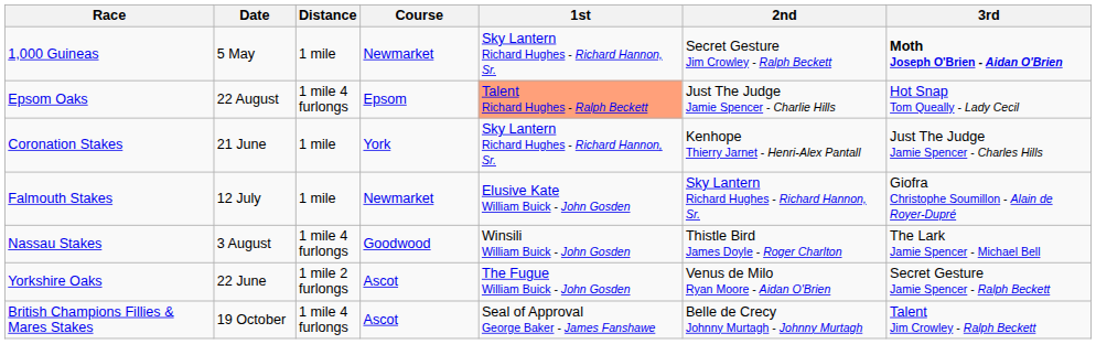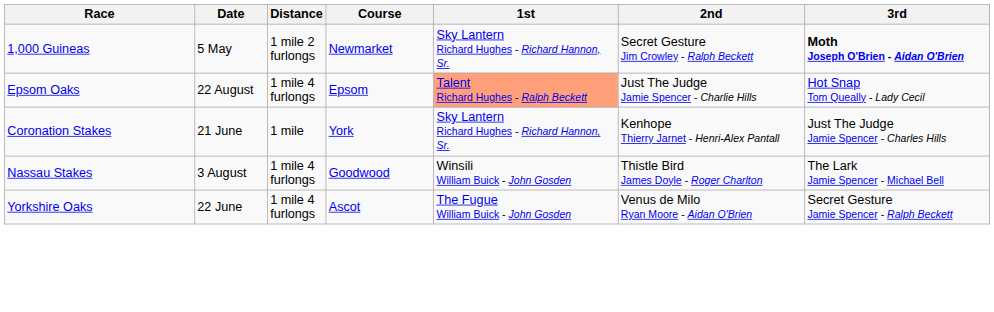1,000 Guineas | Distance: 1 mile -> 1 mile 2 furlongs
- row: Falmouth Stakes | 12 July | 1 mile | Newmarket | Elusive Kate William Buick - John Gosden | Sky Lantern Richard Hughes - Richard Hannon, Sr. | Giofra Christophe Soumillon - Alain de Royer-Dupré
Yorkshire Oaks | Distance: 1 mile 2 furlongs -> 1 mile 4 furlongs
- row: British Champions Fillies & Mares Stakes | 19 October | 1 mile 4 furlongs | Ascot | Seal of Approval George Baker - James Fanshawe | Belle de Crecy Johnny Murtagh - Johnny Murtagh | Talent Jim Crowley - Ralph Beckett
